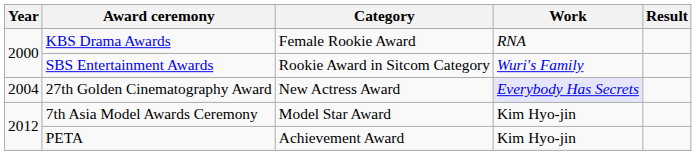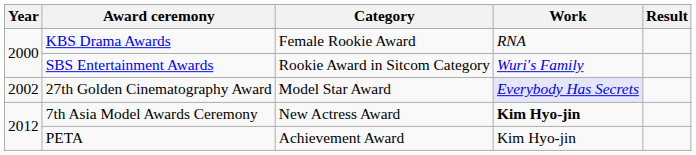27th Golden Cinematography Award | Year: 2004 -> 2002
27th Golden Cinematography Award | Category: New Actress Award -> Model Star Award
7th Asia Model Awards Ceremony | Category: Model Star Award -> New Actress Award
7th Asia Model Awards Ceremony | Work: normal -> bold
